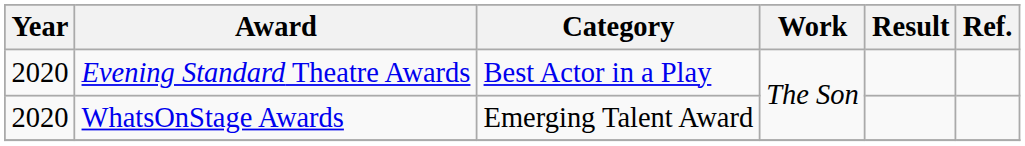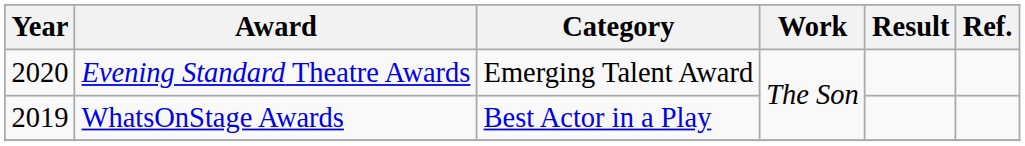Evening Standard Theatre Awards | Category: Best Actor in a Play -> Emerging Talent Award
WhatsOnStage Awards | Year: 2020 -> 2019
WhatsOnStage Awards | Category: Emerging Talent Award -> Best Actor in a Play
